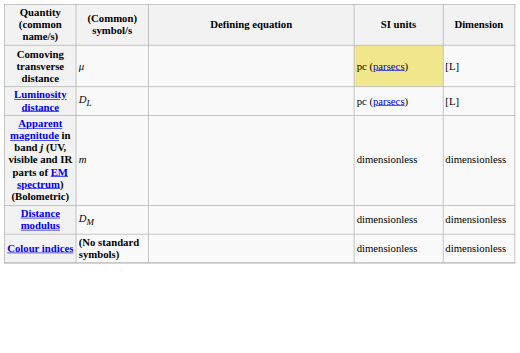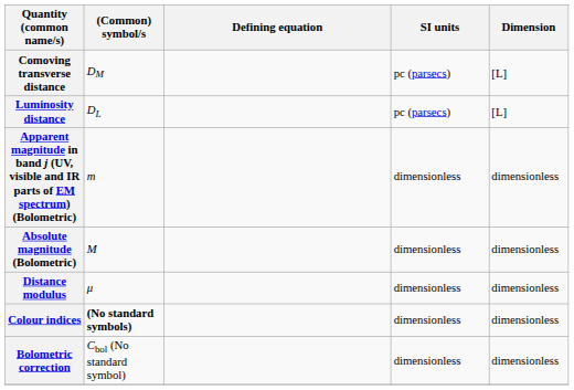Comoving transverse distance | (Common) symbol/s: μ -> DM
Comoving transverse distance | SI units: khaki background -> no background
+ row: Absolute magnitude (Bolometric) | M | dimensionless | dimensionless
Distance modulus | (Common) symbol/s: DM -> μ
+ row: Bolometric correction | Cbol (No standard symbol) | dimensionless | dimensionless
